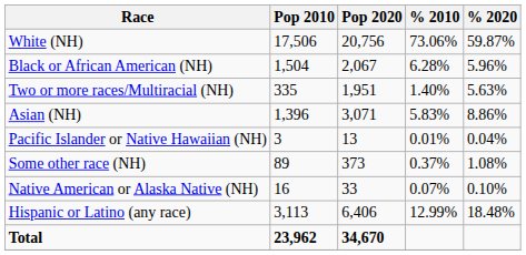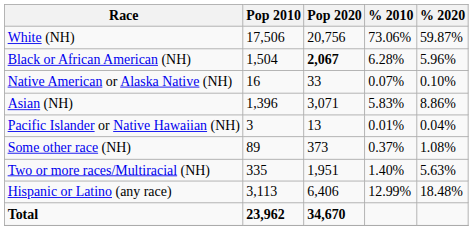Black or African American (NH) | Pop 2020: normal -> bold
rows swapped: Native American or Alaska Native (NH) <-> Two or more races/Multiracial (NH)
